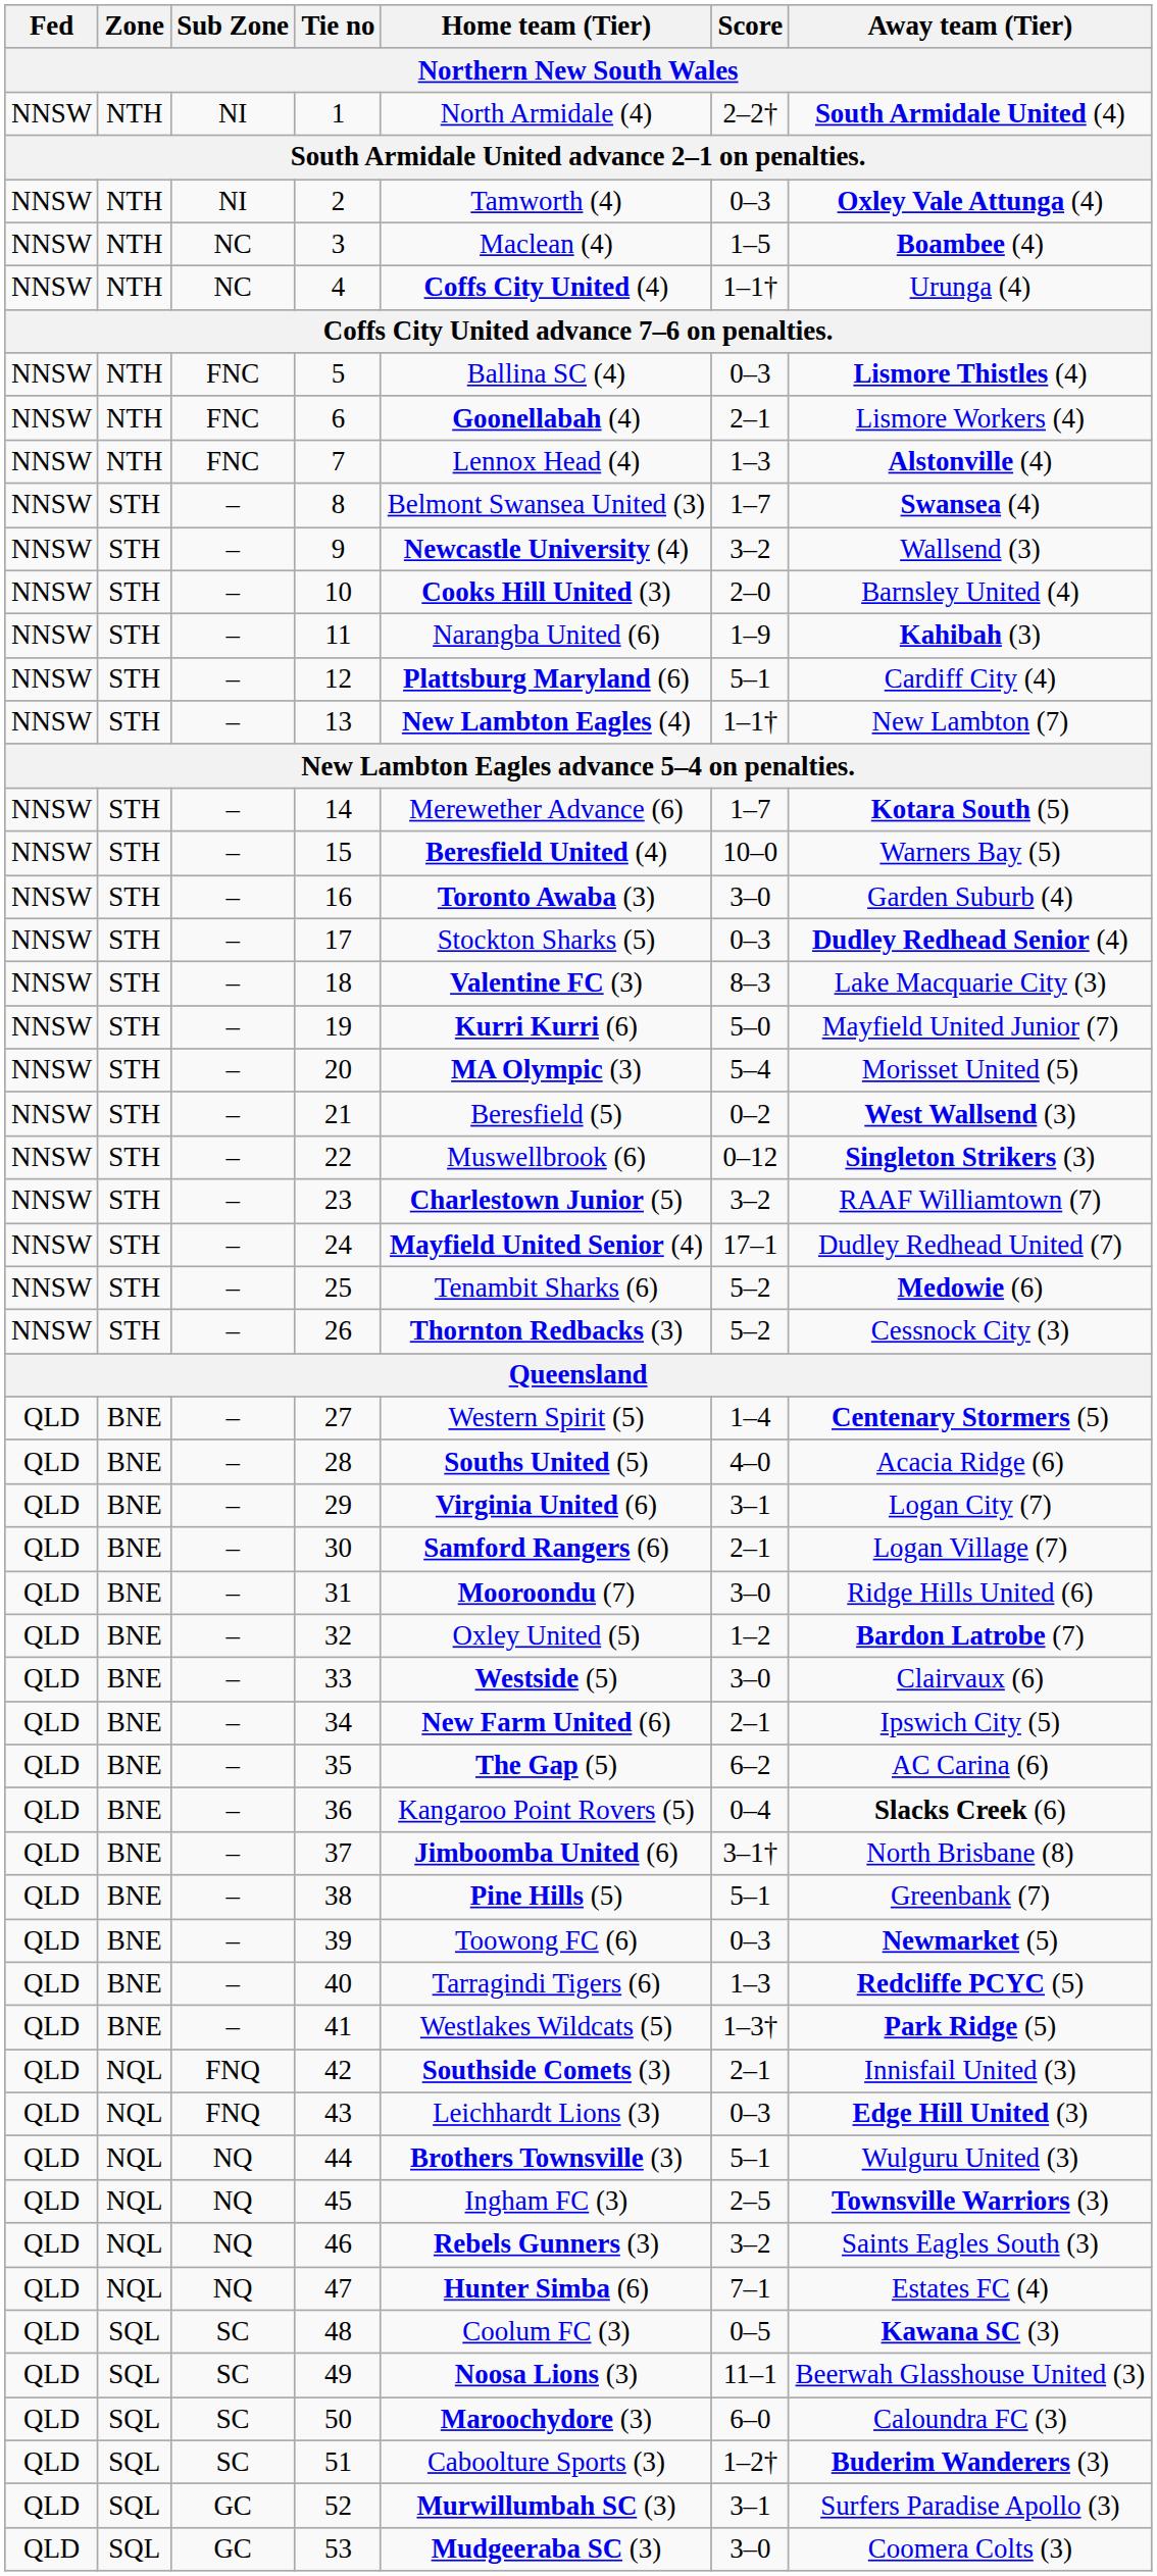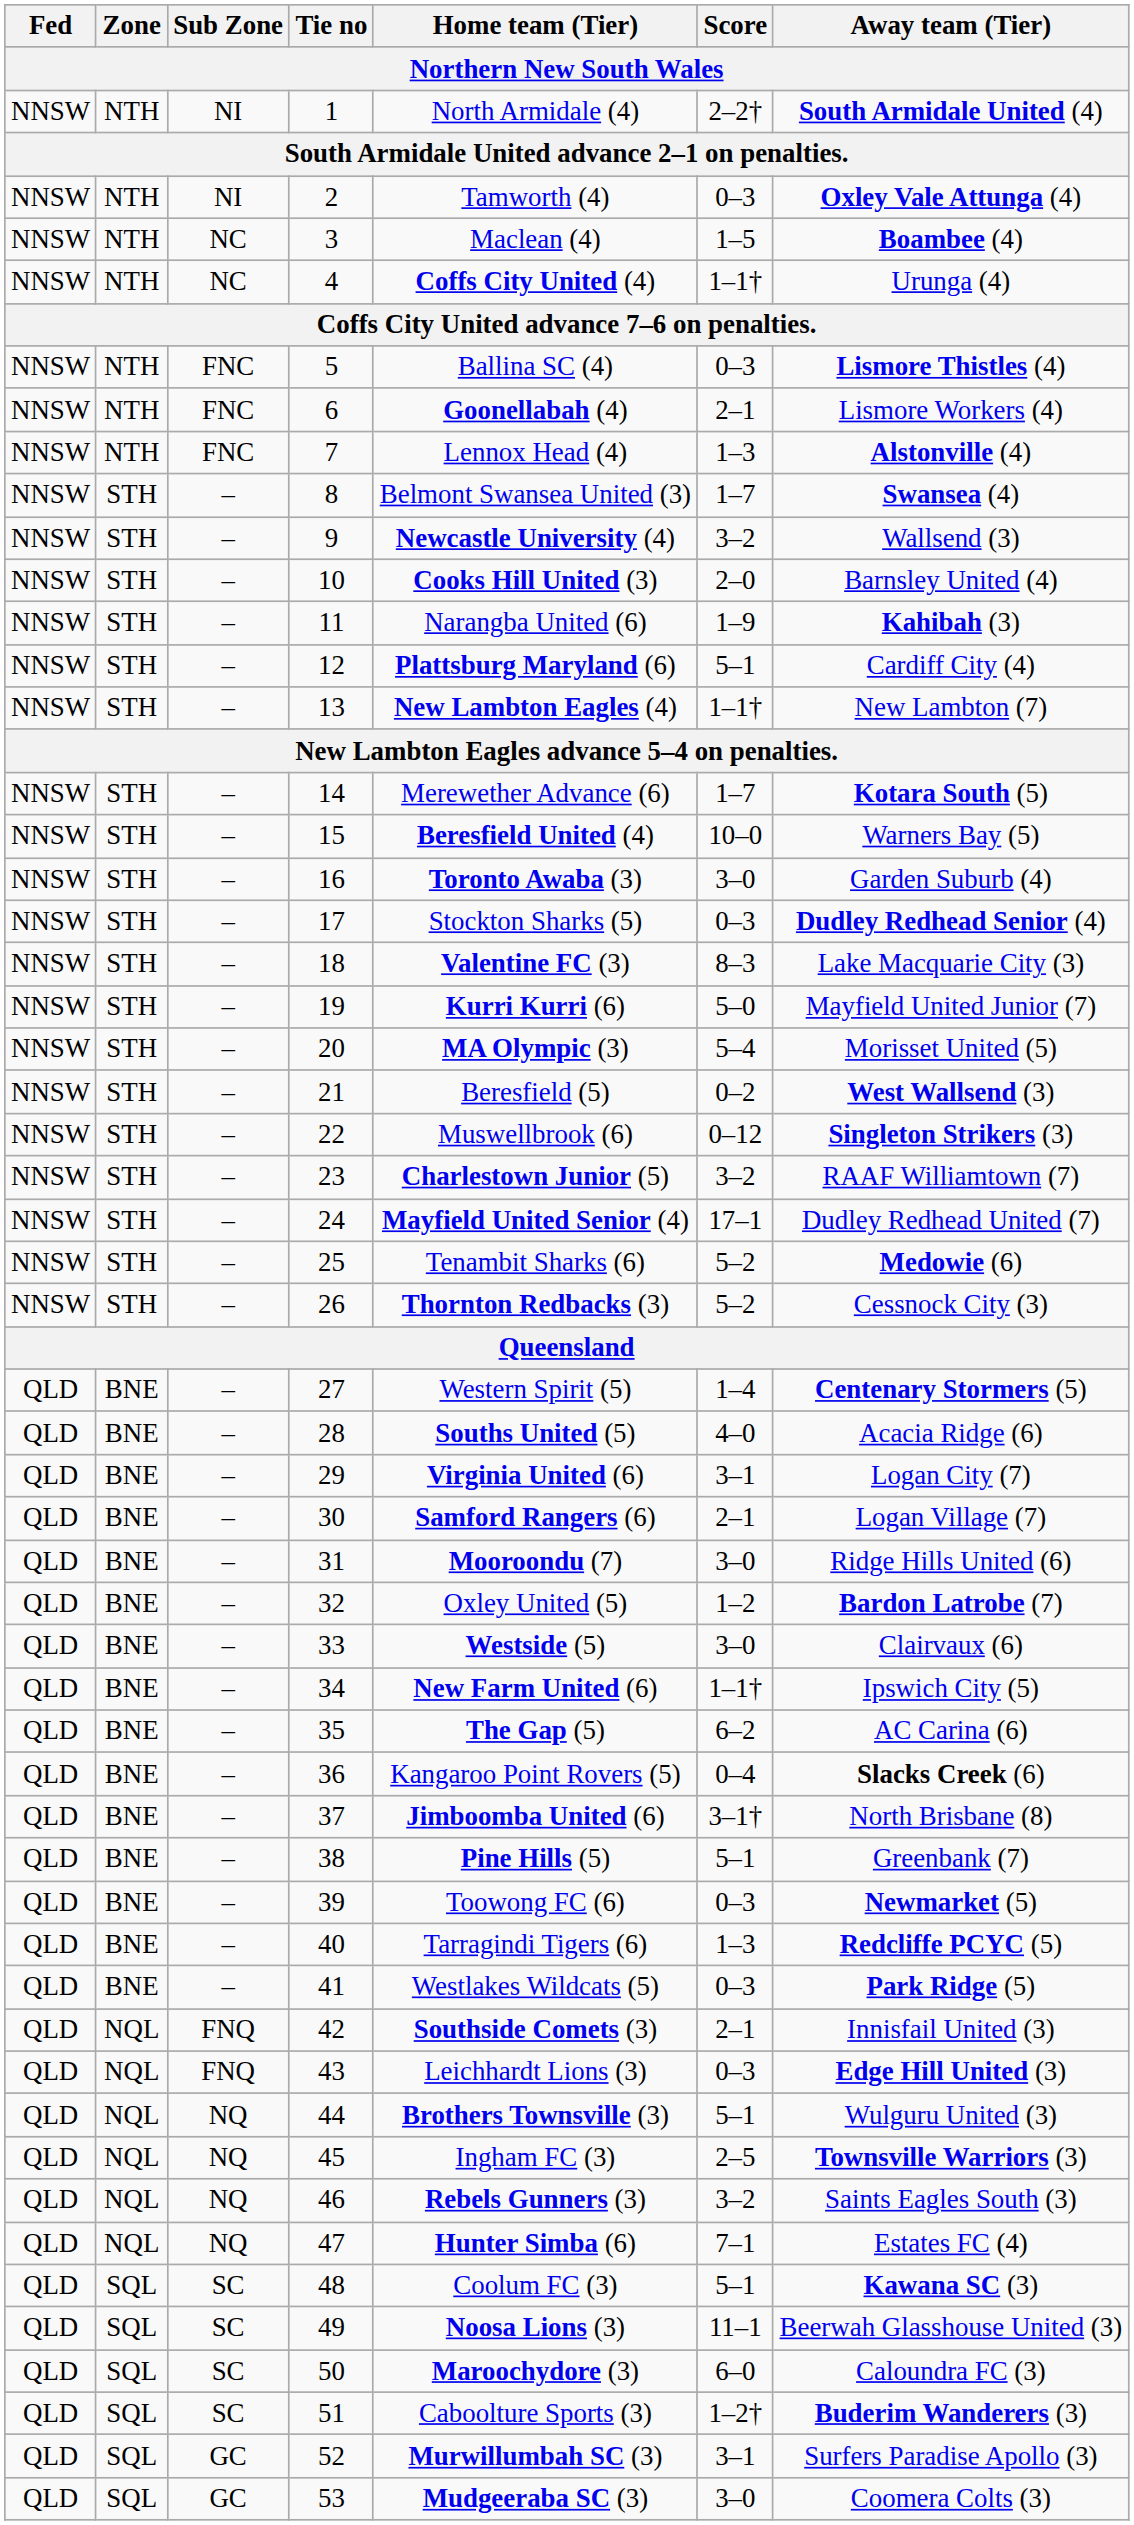34 | Score: 2–1 -> 1–1†
41 | Score: 1–3† -> 0–3
48 | Score: 0–5 -> 5–1
